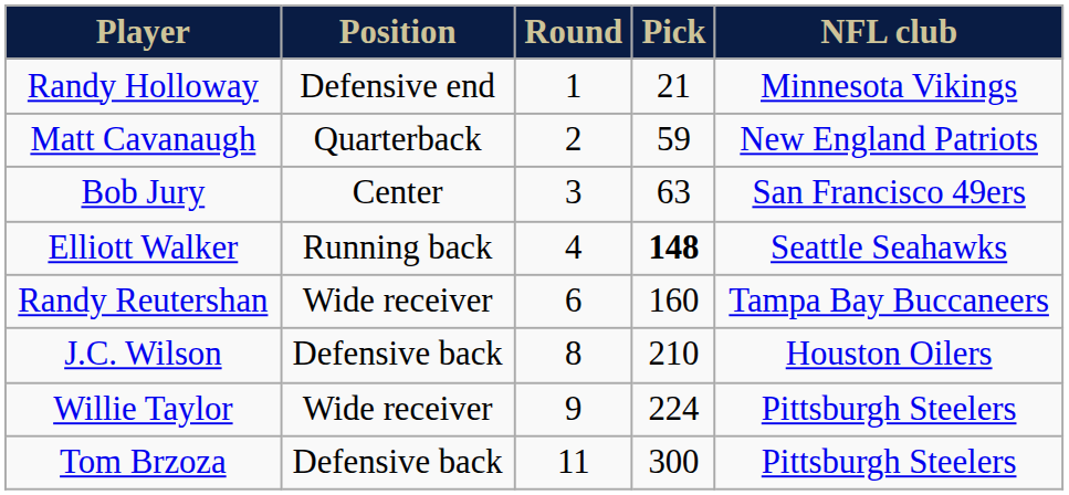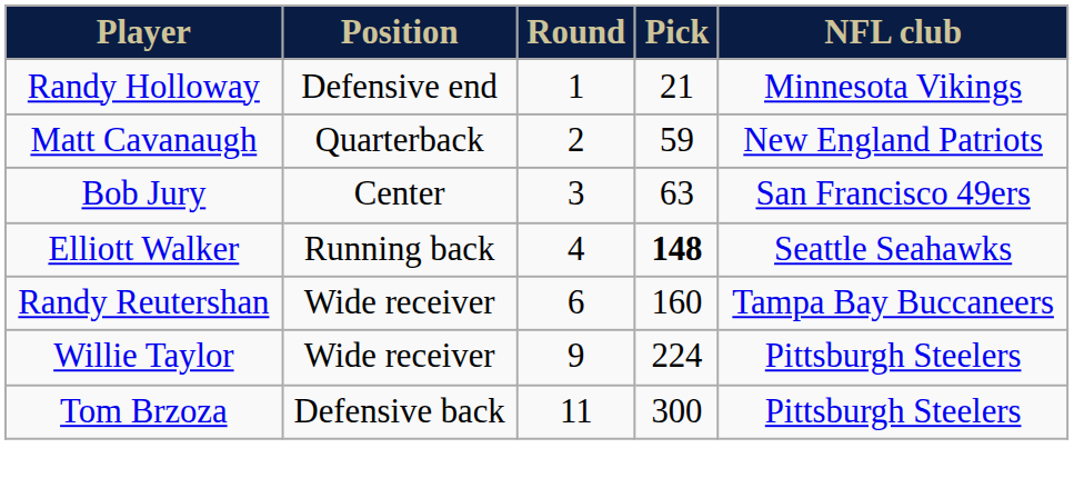- row: J.C. Wilson | Defensive back | 8 | 210 | Houston Oilers
